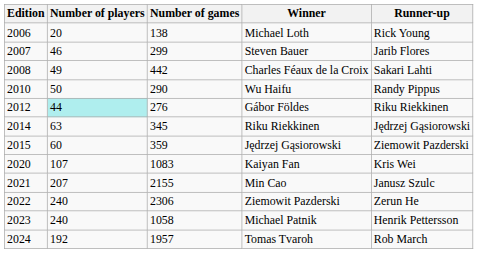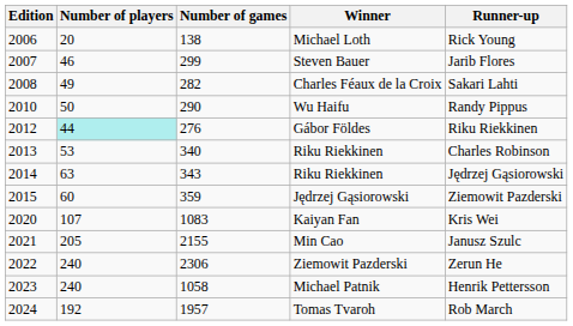Charles Féaux de la Croix | Number of games: 442 -> 282
+ row: 2013 | 53 | 340 | Riku Riekkinen | Charles Robinson
2014 / Riku Riekkinen | Number of games: 345 -> 343
Min Cao | Number of players: 207 -> 205
